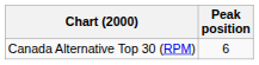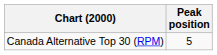Canada Alternative Top 30 (RPM) | Peak position: 6 -> 5
